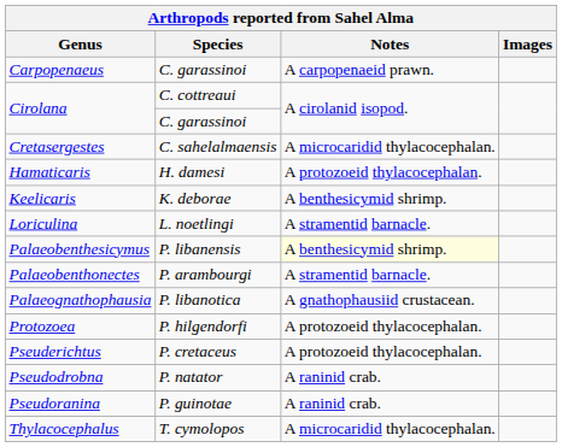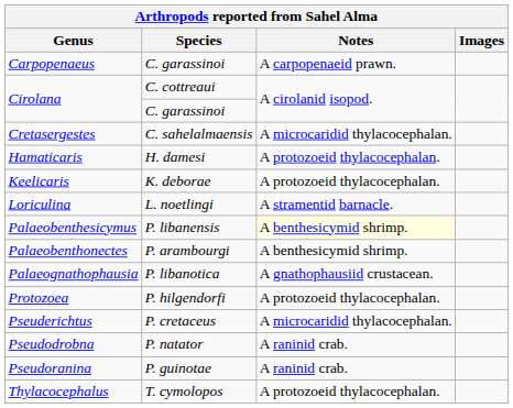Keelicaris | Notes: A benthesicymid shrimp. -> A protozoeid thylacocephalan.
Palaeobenthonectes | Notes: A stramentid barnacle. -> A benthesicymid shrimp.
Pseuderichtus | Notes: A protozoeid thylacocephalan. -> A microcaridid thylacocephalan.
Thylacocephalus | Notes: A microcaridid thylacocephalan. -> A protozoeid thylacocephalan.
